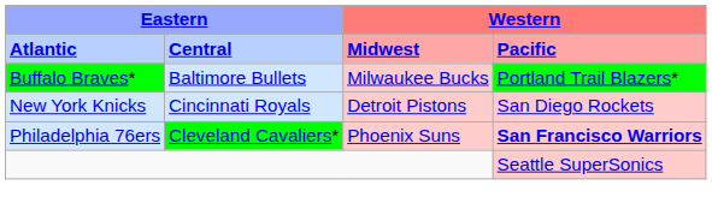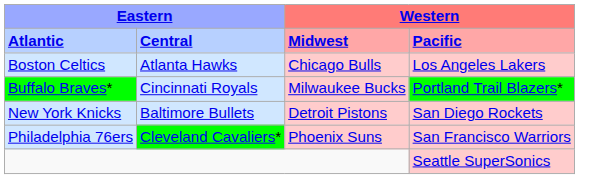+ row: Boston Celtics | Atlanta Hawks | Chicago Bulls | Los Angeles Lakers
Buffalo Braves* | column 2: Baltimore Bullets -> Cincinnati Royals
New York Knicks | column 2: Cincinnati Royals -> Baltimore Bullets
Philadelphia 76ers | column 4: bold -> normal
